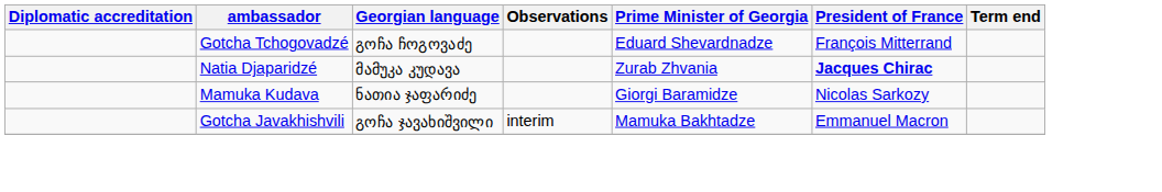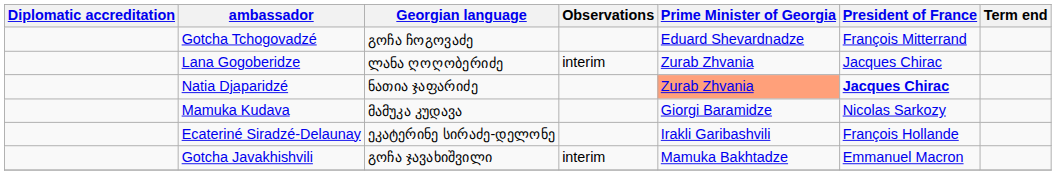+ row: Lana Gogoberidze | ლანა ღოღობერიძე | interim | Zurab Zhvania | Jacques Chirac
Natia Djaparidzé | Georgian language: მამუკა კუდავა -> ნათია ჯაფარიძე
Natia Djaparidzé | Prime Minister of Georgia: no background -> lightsalmon background
Mamuka Kudava | Georgian language: ნათია ჯაფარიძე -> მამუკა კუდავა
+ row: Ecateriné Siradzé-Delaunay | ეკატერინე სირაძე-დელონე | Irakli Garibashvili | François Hollande
